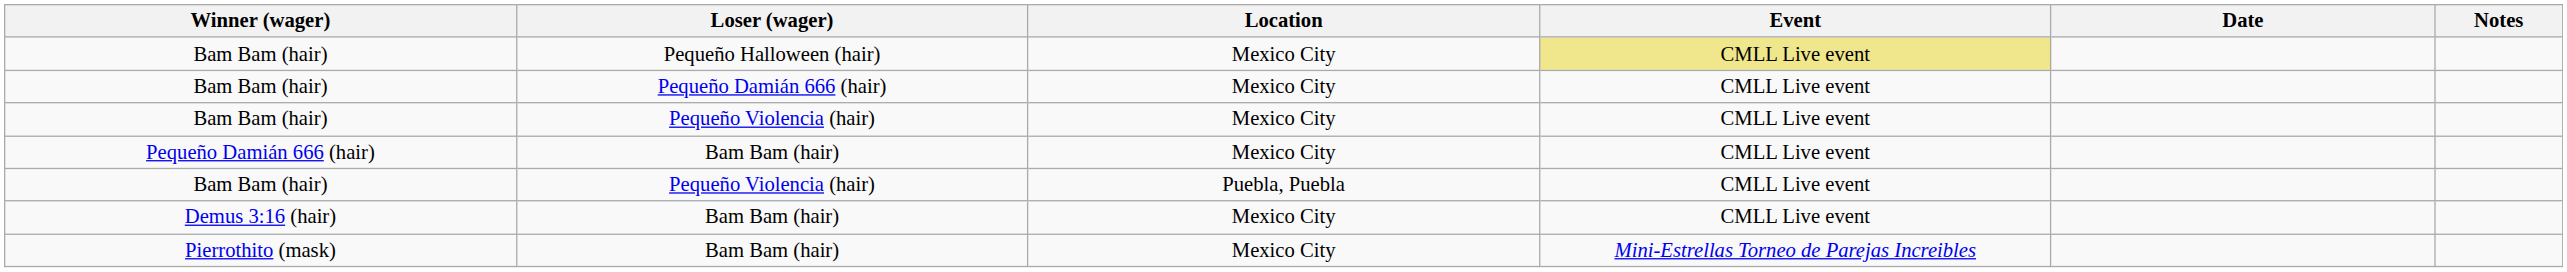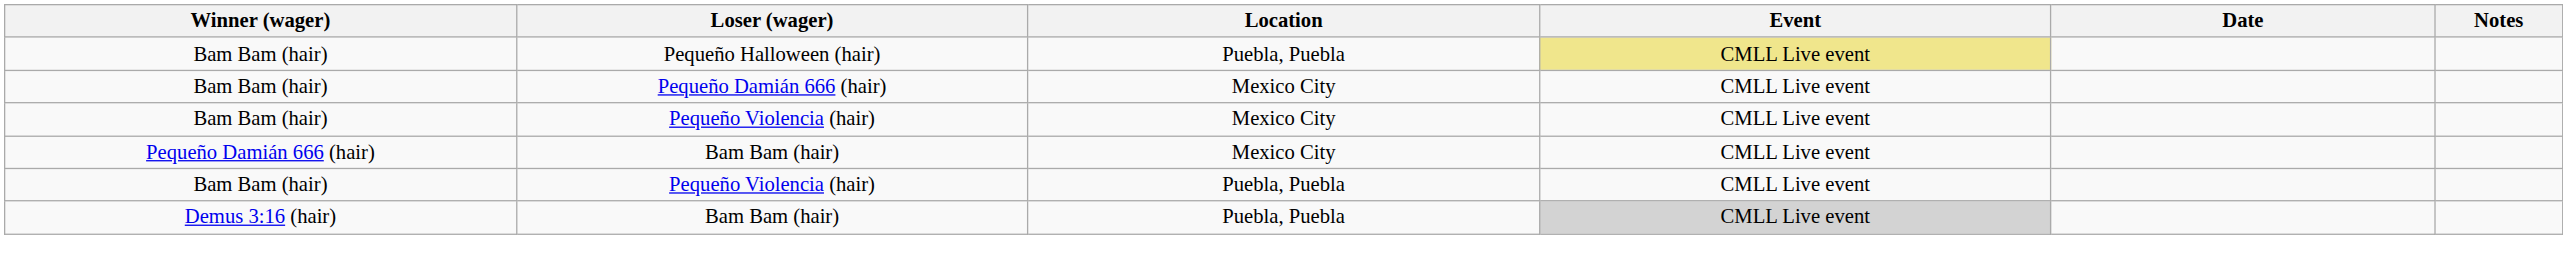Bam Bam (hair) / Pequeño Halloween (hair) | Location: Mexico City -> Puebla, Puebla
Demus 3:16 (hair) | Location: Mexico City -> Puebla, Puebla
Demus 3:16 (hair) | Event: no background -> lightgrey background
- row: Pierrothito (mask) | Bam Bam (hair) | Mexico City | Mini-Estrellas Torneo de Parejas Increibles
